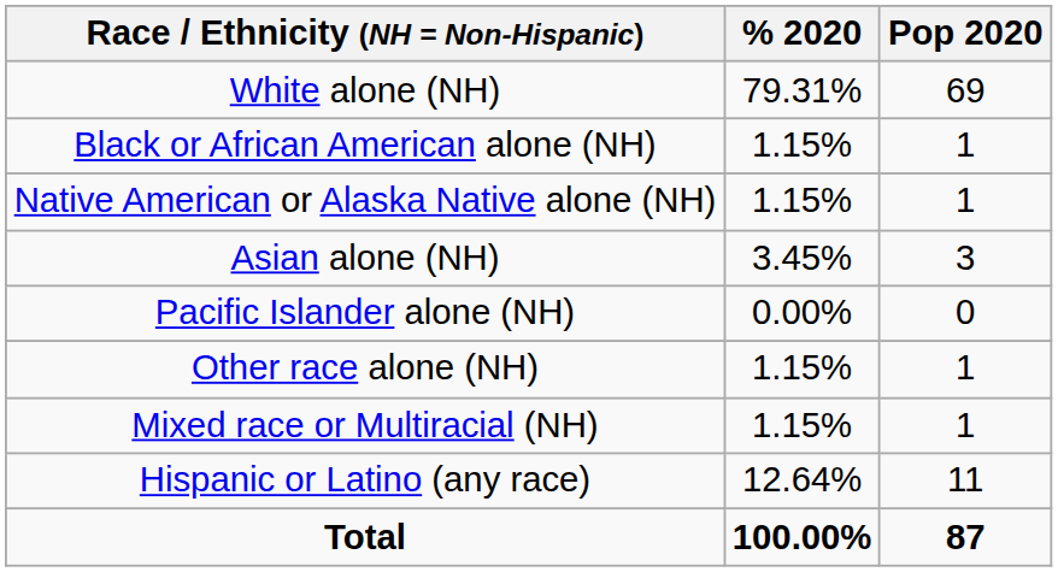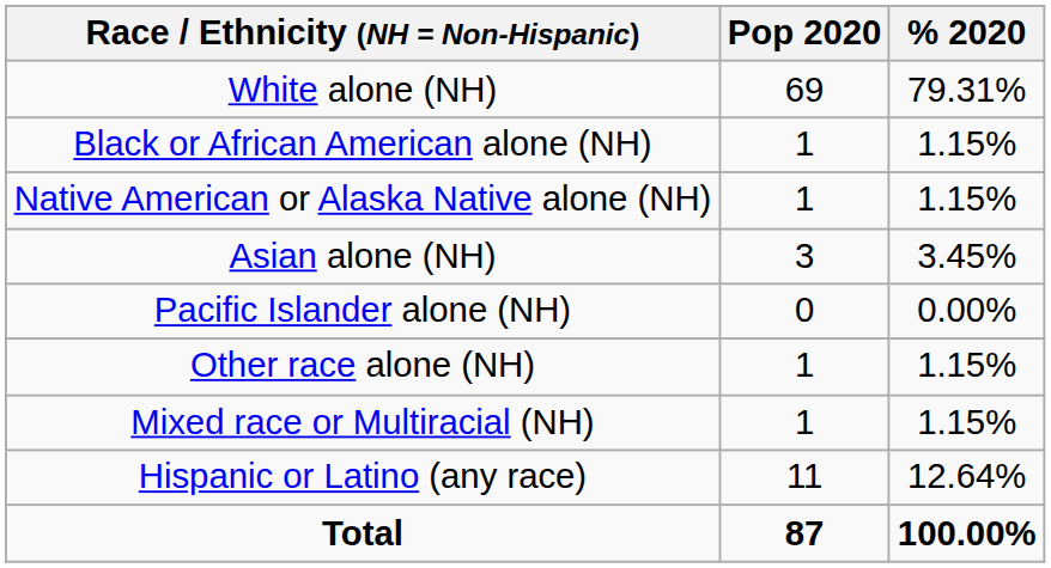columns swapped: Pop 2020 <-> % 2020
